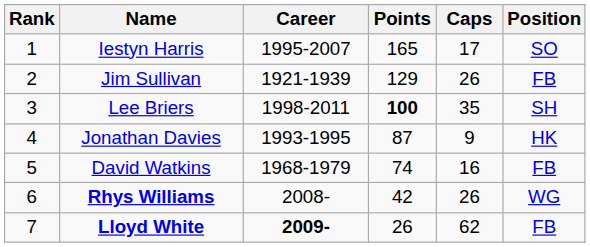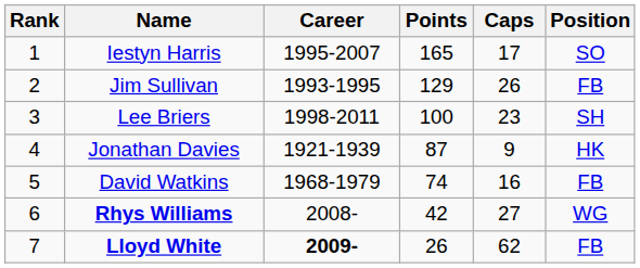Jim Sullivan | Career: 1921-1939 -> 1993-1995
Lee Briers | Points: bold -> normal
Lee Briers | Caps: 35 -> 23
Jonathan Davies | Career: 1993-1995 -> 1921-1939
Rhys Williams | Caps: 26 -> 27
